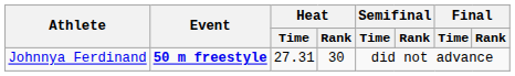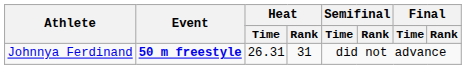Johnnya Ferdinand | Heat / Time: 27.31 -> 26.31
Johnnya Ferdinand | Heat / Rank: 30 -> 31
